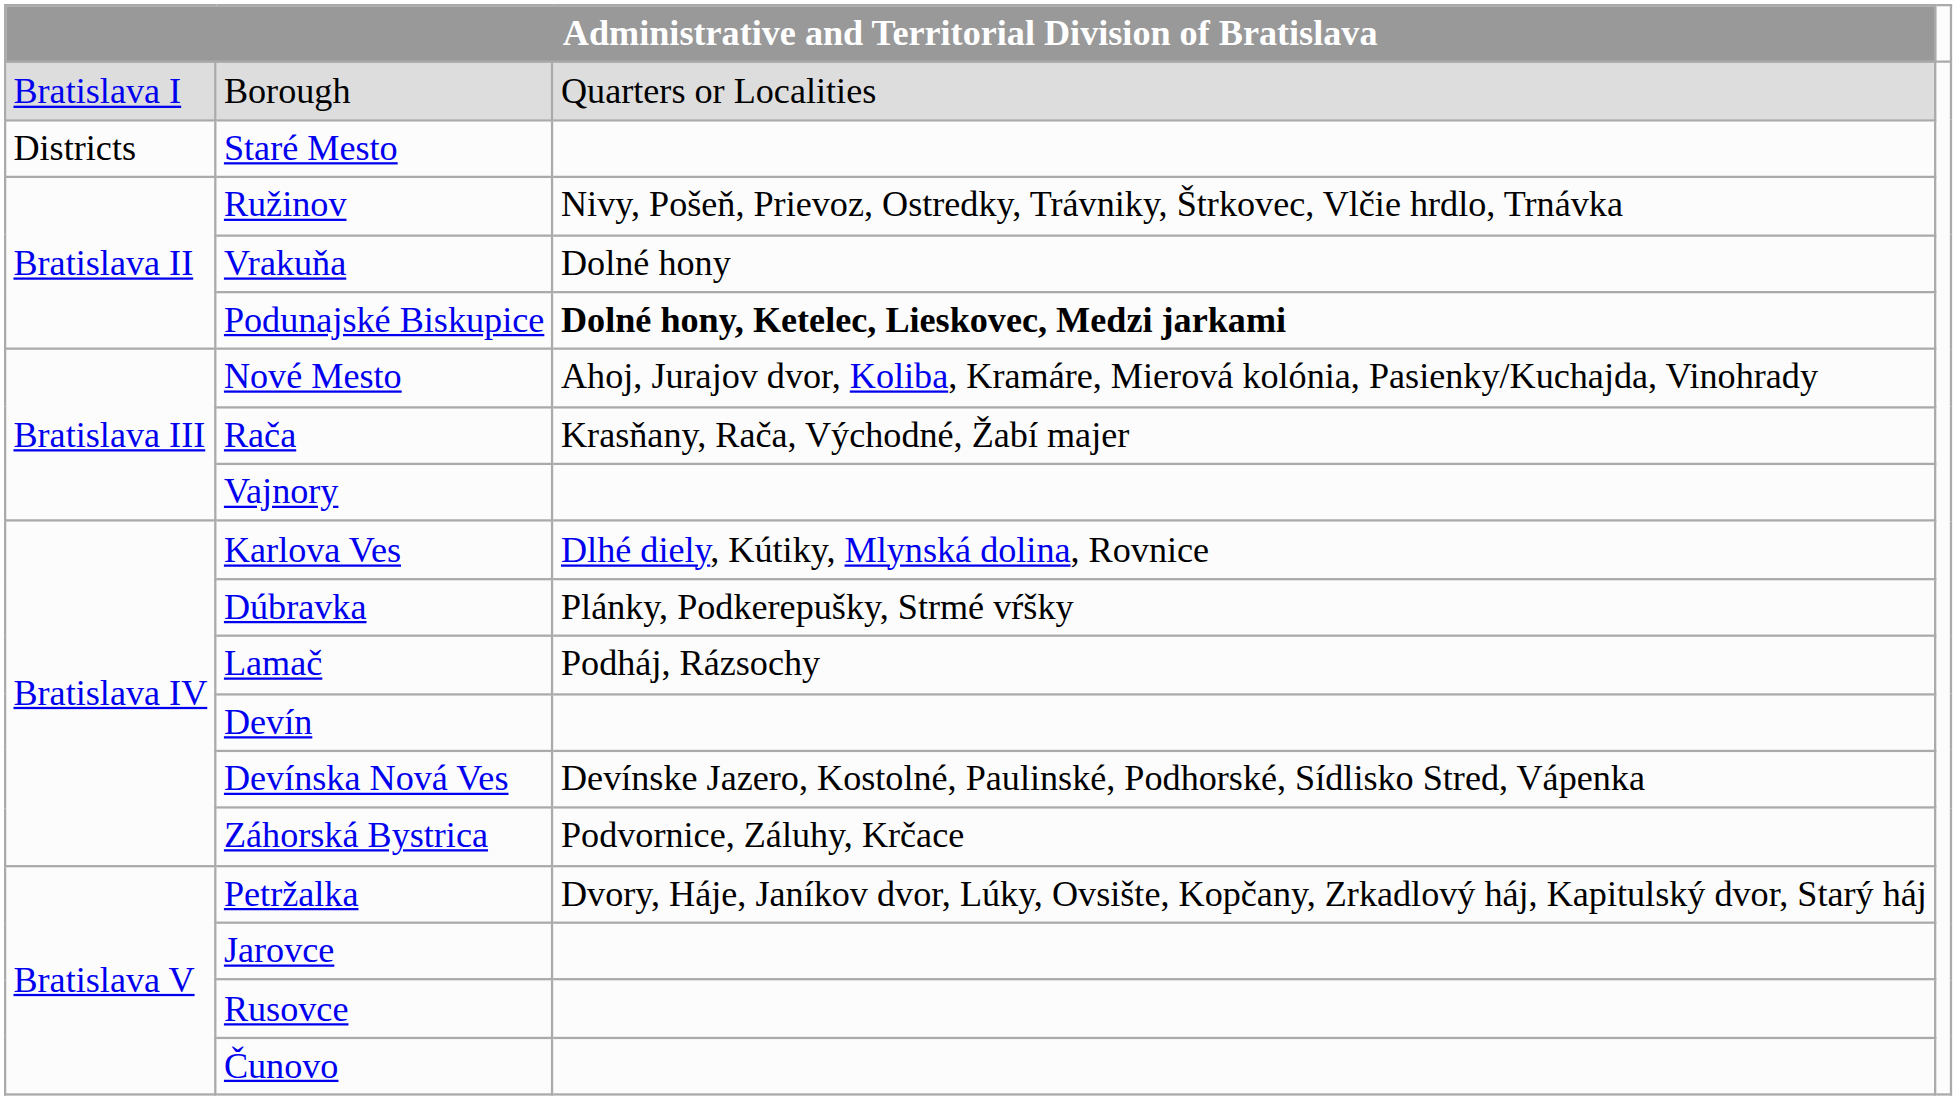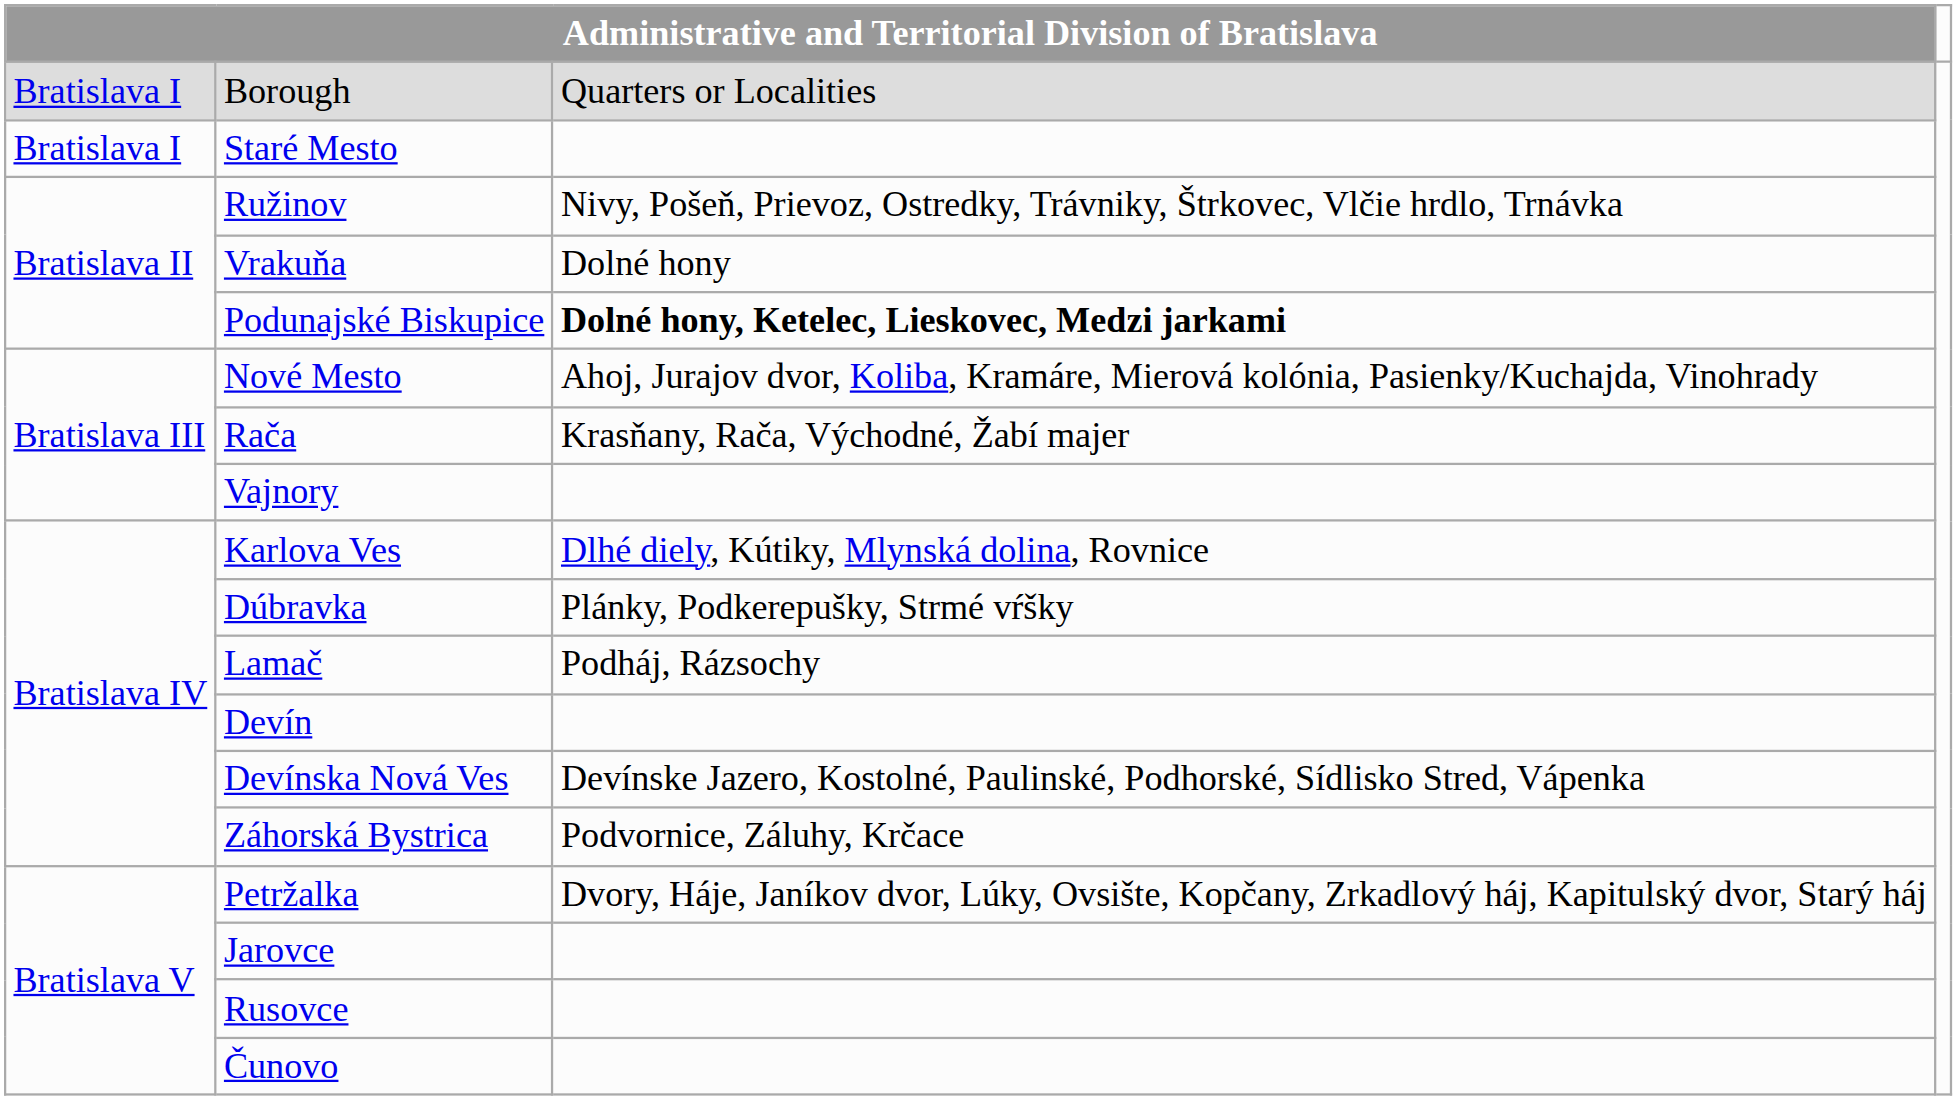Staré Mesto | column 1: Districts -> Bratislava I
